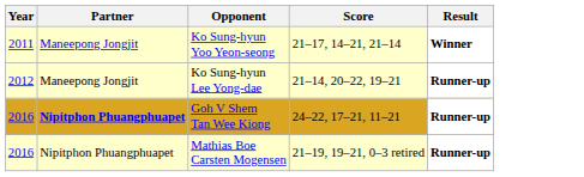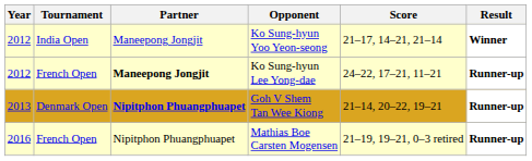+ column: Tournament | India Open | French Open | Denmark Open | French Open
Ko Sung-hyun Yoo Yeon-seong | Year: 2011 -> 2012
Ko Sung-hyun Lee Yong-dae | Partner: normal -> bold
Ko Sung-hyun Lee Yong-dae | Score: 21–14, 20–22, 19–21 -> 24–22, 17–21, 11–21
Goh V Shem Tan Wee Kiong | Year: 2016 -> 2013
Goh V Shem Tan Wee Kiong | Score: 24–22, 17–21, 11–21 -> 21–14, 20–22, 19–21
